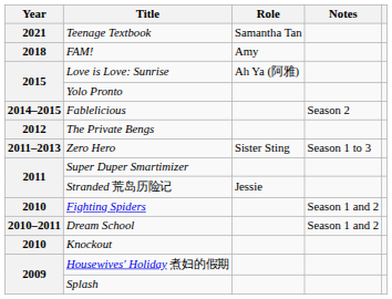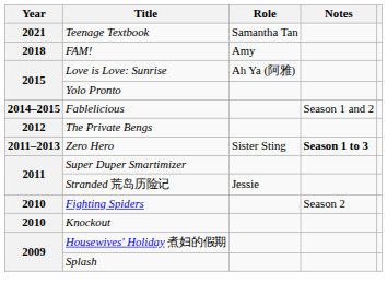Fablelicious | Notes: Season 2 -> Season 1 and 2
Zero Hero | Notes: normal -> bold
Fighting Spiders | Notes: Season 1 and 2 -> Season 2
- row: 2010–2011 | Dream School | Season 1 and 2
